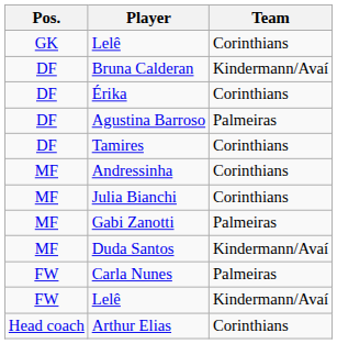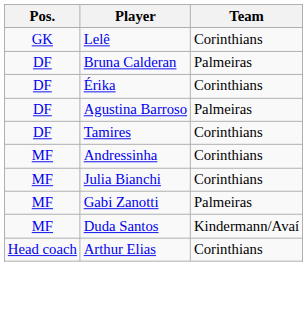Bruna Calderan | Team: Kindermann/Avaí -> Palmeiras
- row: FW | Carla Nunes | Palmeiras
- row: FW | Lelê | Kindermann/Avaí
